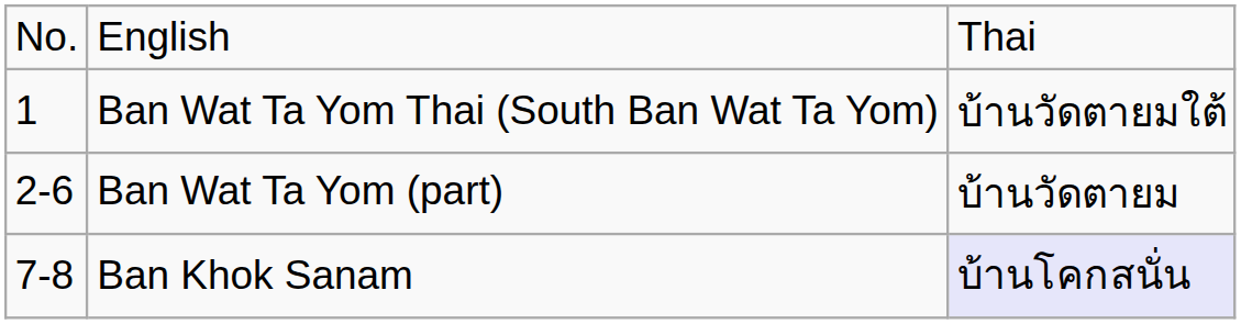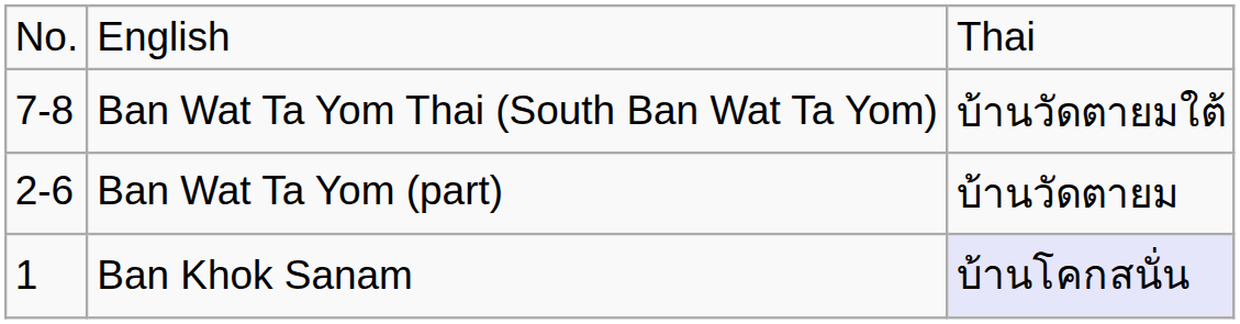Ban Wat Ta Yom Thai (South Ban Wat Ta Yom) | column 1: 1 -> 7-8
Ban Khok Sanam | column 1: 7-8 -> 1
